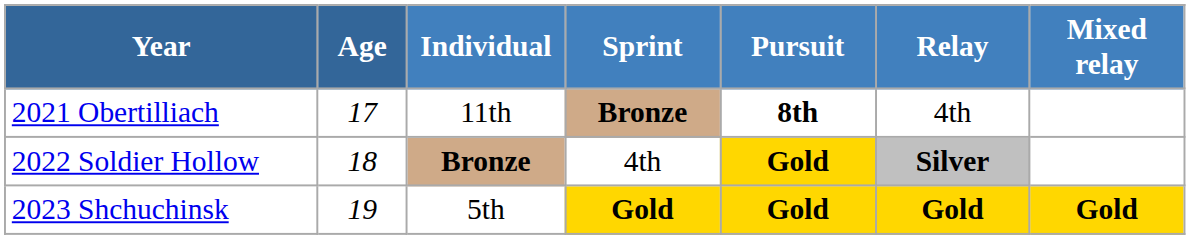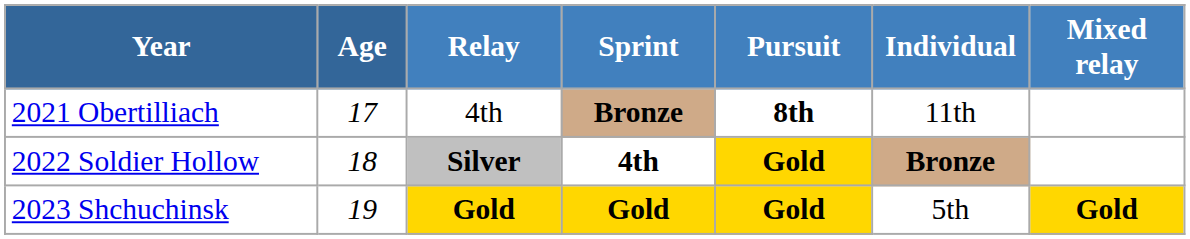columns swapped: Individual <-> Relay
2022 Soldier Hollow | Sprint: normal -> bold
